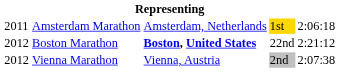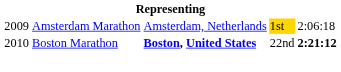Amsterdam Marathon | column 1: 2011 -> 2009
Boston Marathon | column 1: 2012 -> 2010
Boston Marathon | column 5: normal -> bold
- row: 2012 | Vienna Marathon | Vienna, Austria | 2nd | 2:07:38
